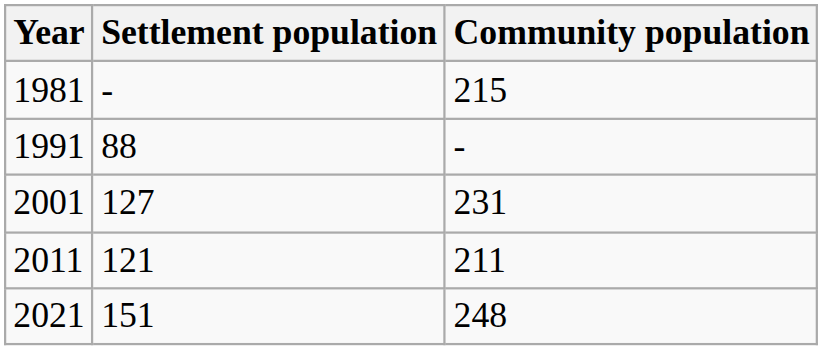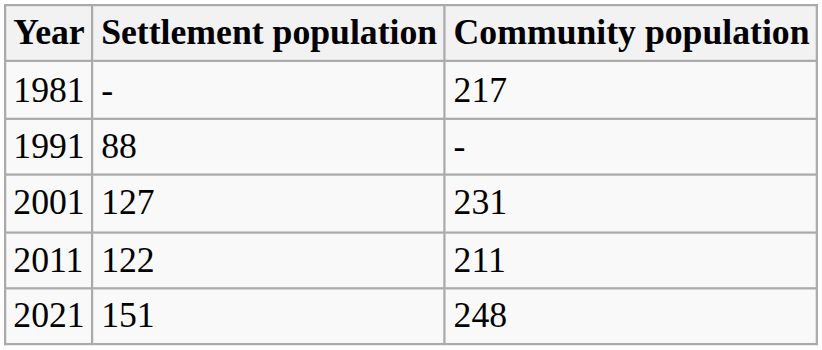1981 | Community population: 215 -> 217
2011 | Settlement population: 121 -> 122
